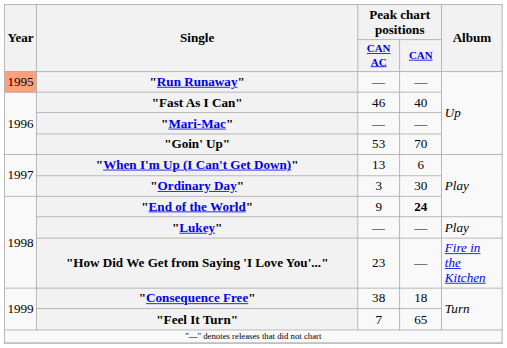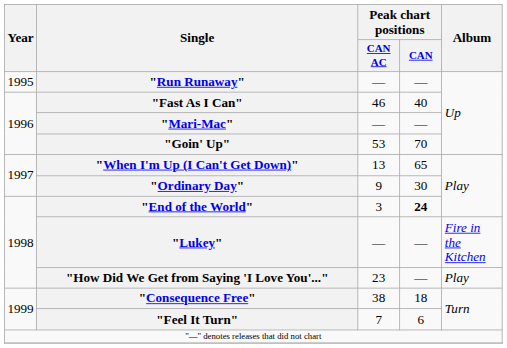"Run Runaway" | Year: lightsalmon background -> no background
"When I'm Up (I Can't Get Down)" | Peak chart positions / CAN: 6 -> 65
"Ordinary Day" | Peak chart positions / CAN AC: 3 -> 9
"End of the World" | Peak chart positions / CAN AC: 9 -> 3
"Lukey" | Album: Play -> Fire in the Kitchen
"How Did We Get from Saying 'I Love You'..." | Album: Fire in the Kitchen -> Play
"Feel It Turn" | Peak chart positions / CAN: 65 -> 6
